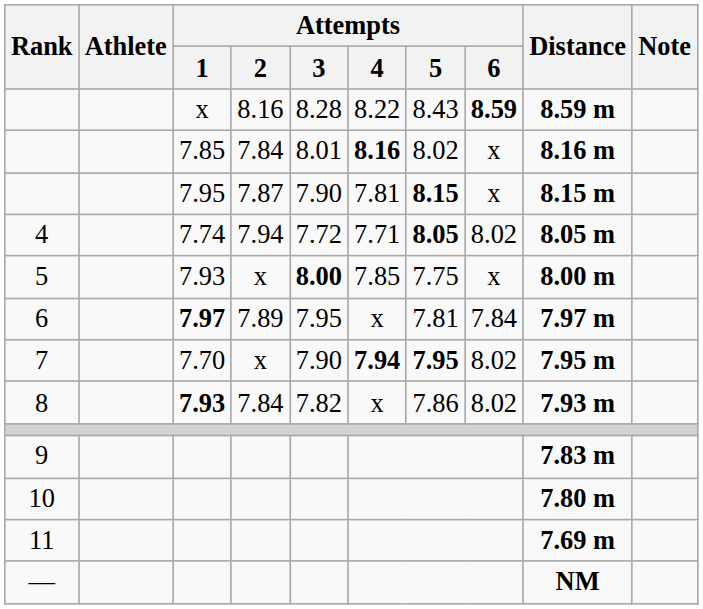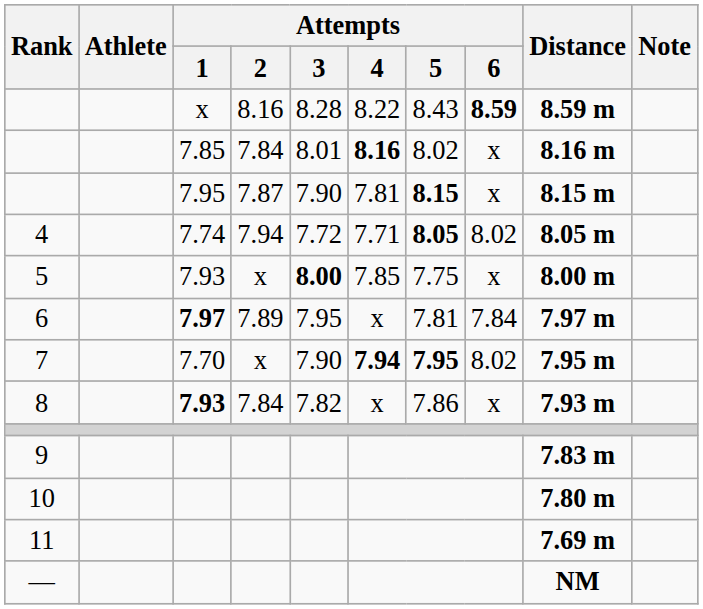8 | Attempts / 6: 8.02 -> x
